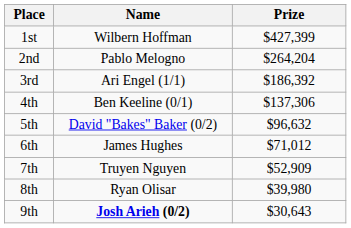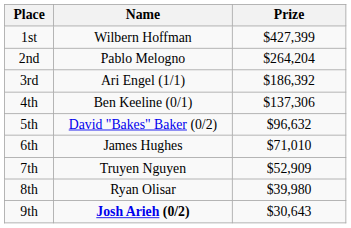6th | Prize: $71,012 -> $71,010
